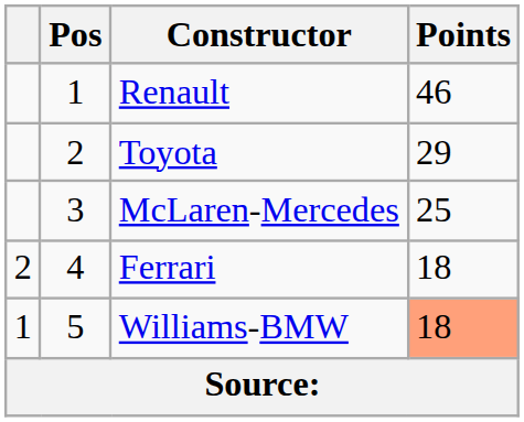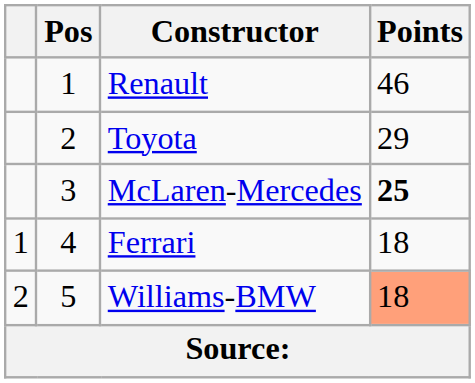McLaren-Mercedes | Points: normal -> bold
Ferrari | column 1: 2 -> 1
Williams-BMW | column 1: 1 -> 2
